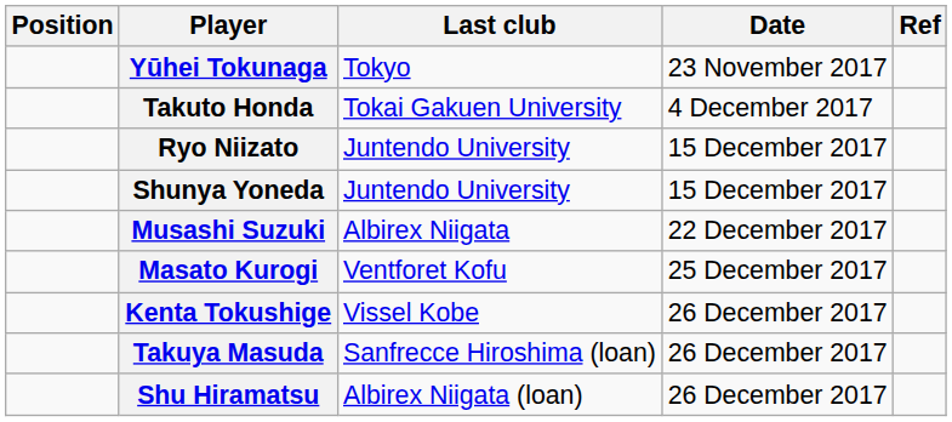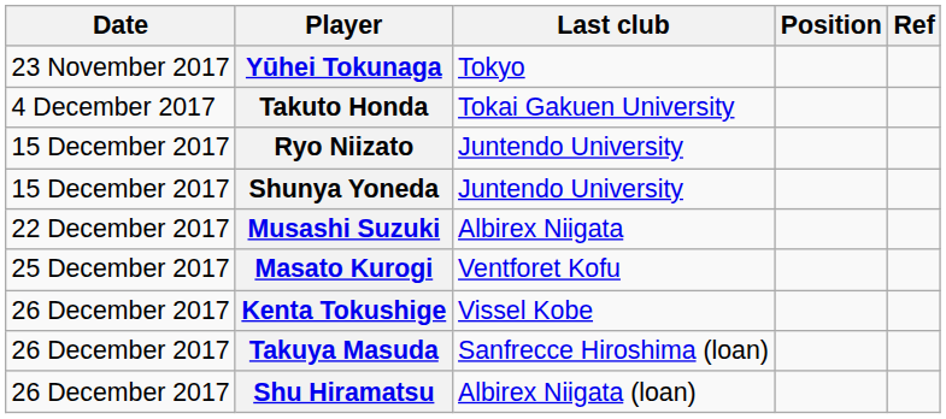columns swapped: Position <-> Date
